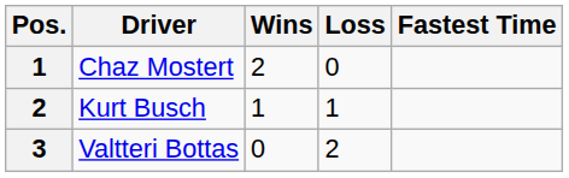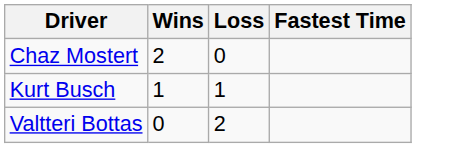- column: Pos. | 1 | 2 | 3
